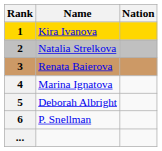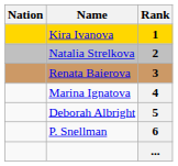columns swapped: Rank <-> Nation
